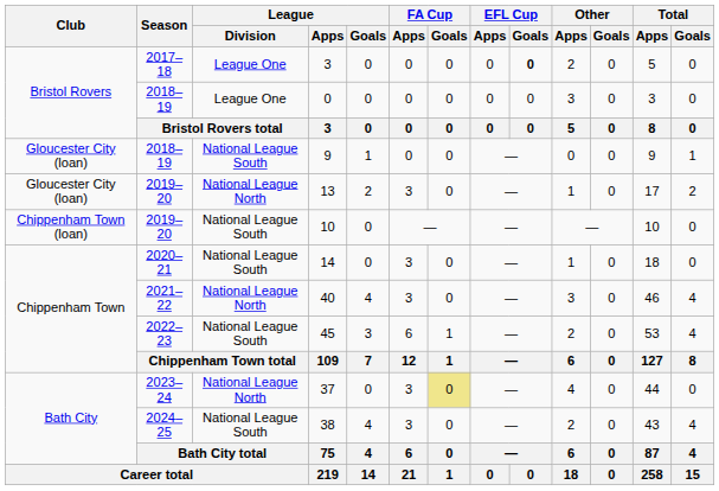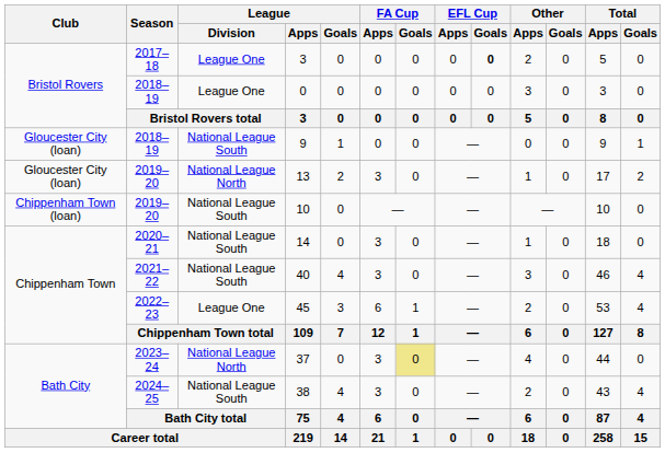40 | League / Division: National League North -> National League South
45 | League / Division: National League South -> League One
